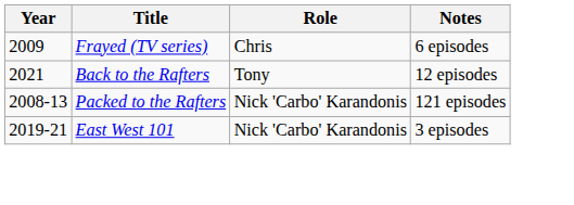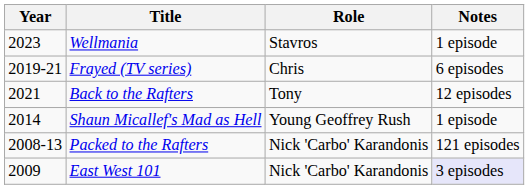+ row: 2023 | Wellmania | Stavros | 1 episode
Frayed (TV series) | Year: 2009 -> 2019-21
+ row: 2014 | Shaun Micallef's Mad as Hell | Young Geoffrey Rush | 1 episode
East West 101 | Year: 2019-21 -> 2009
East West 101 | Notes: no background -> lavender background
